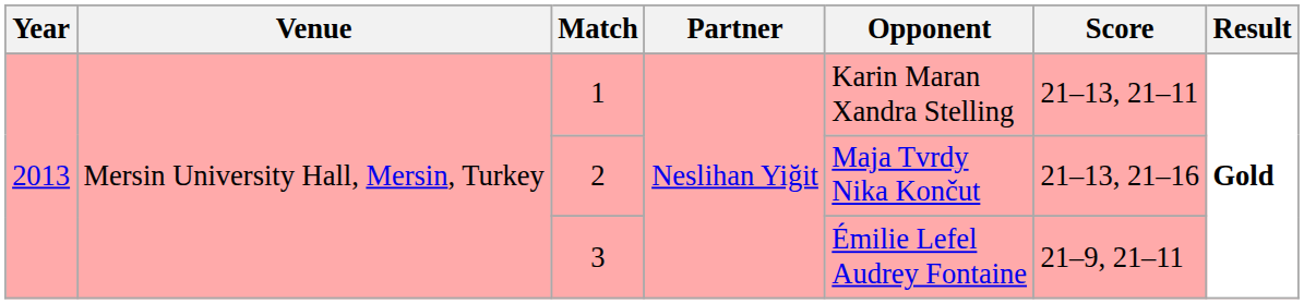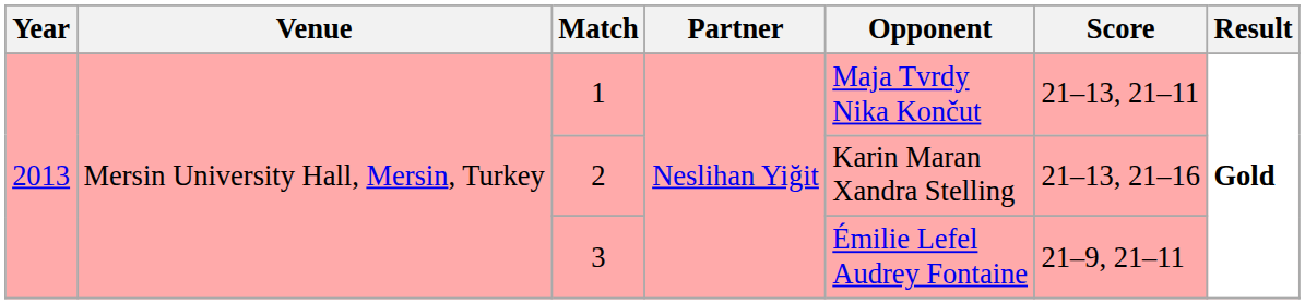1 | Opponent: Karin Maran Xandra Stelling -> Maja Tvrdy Nika Končut
2 | Opponent: Maja Tvrdy Nika Končut -> Karin Maran Xandra Stelling
